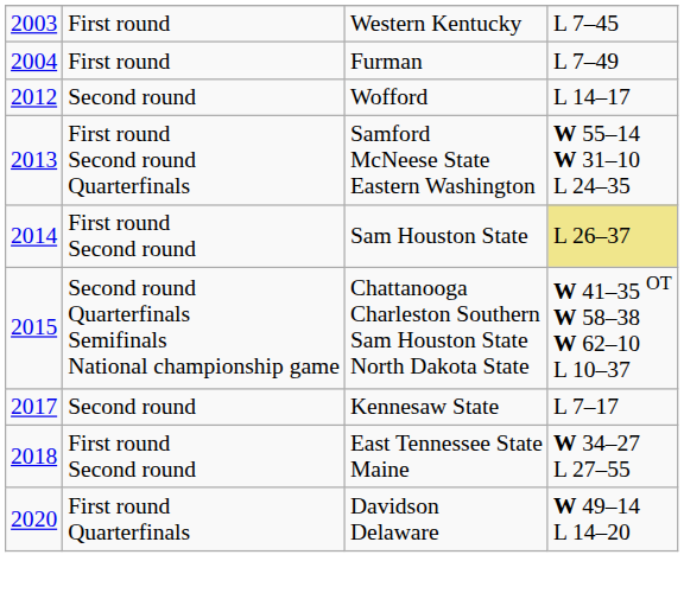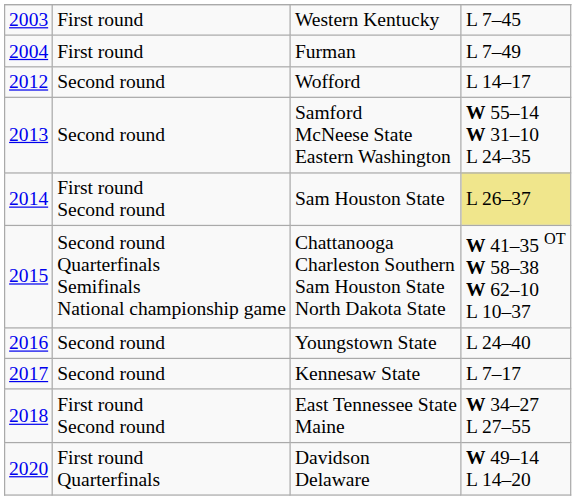Samford McNeese State Eastern Washington | column 2: First round Second round Quarterfinals -> Second round
+ row: 2016 | Second round | Youngstown State | L 24–40
